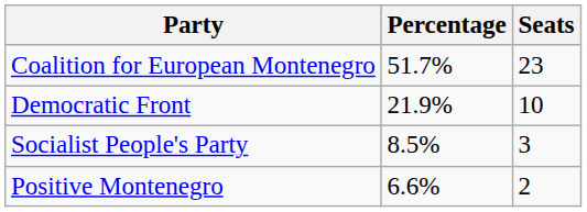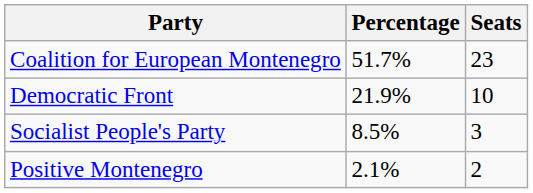Positive Montenegro | Percentage: 6.6% -> 2.1%
